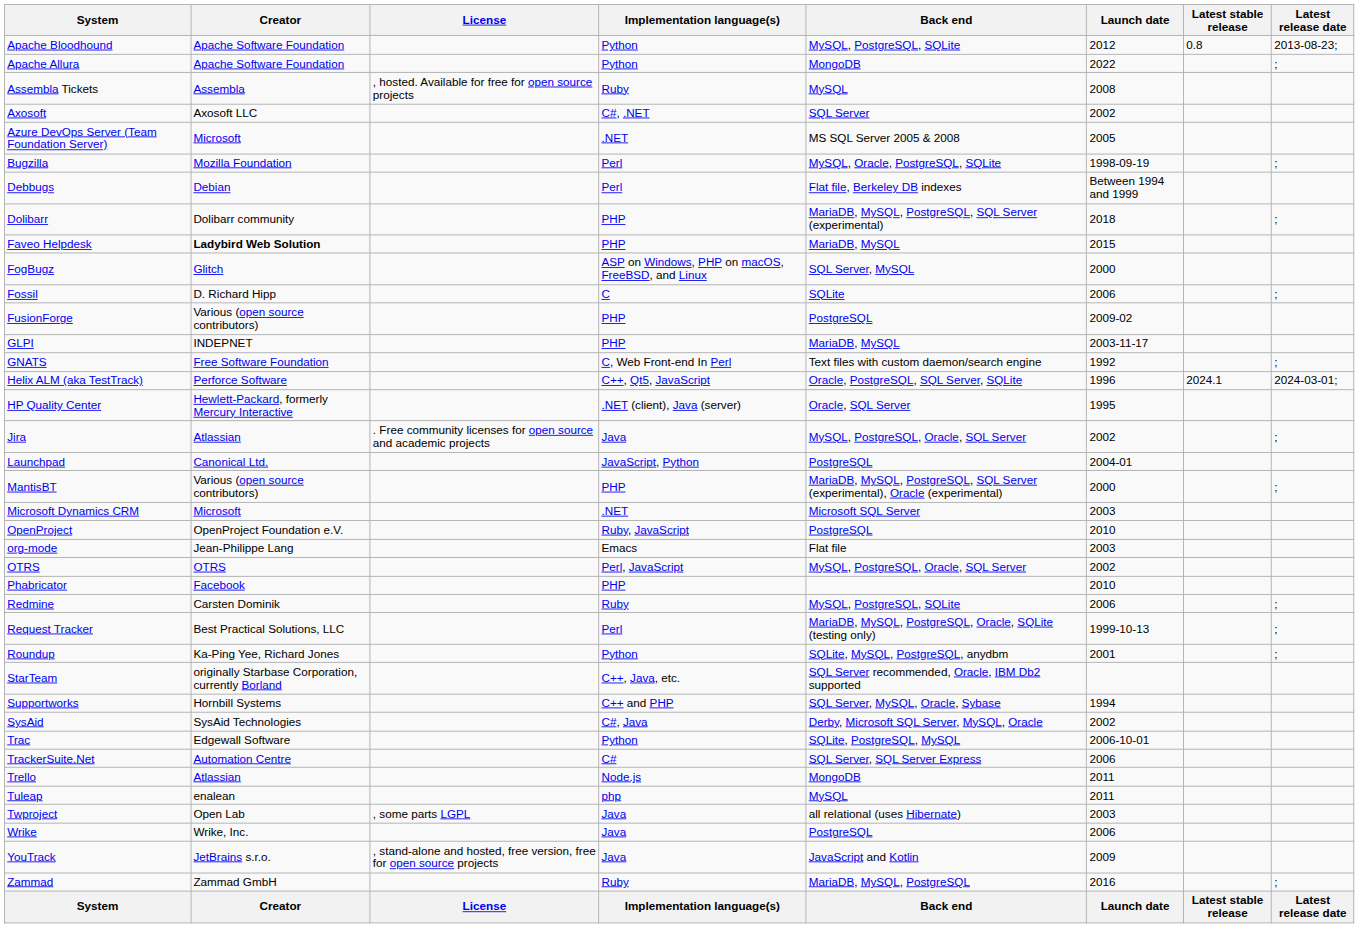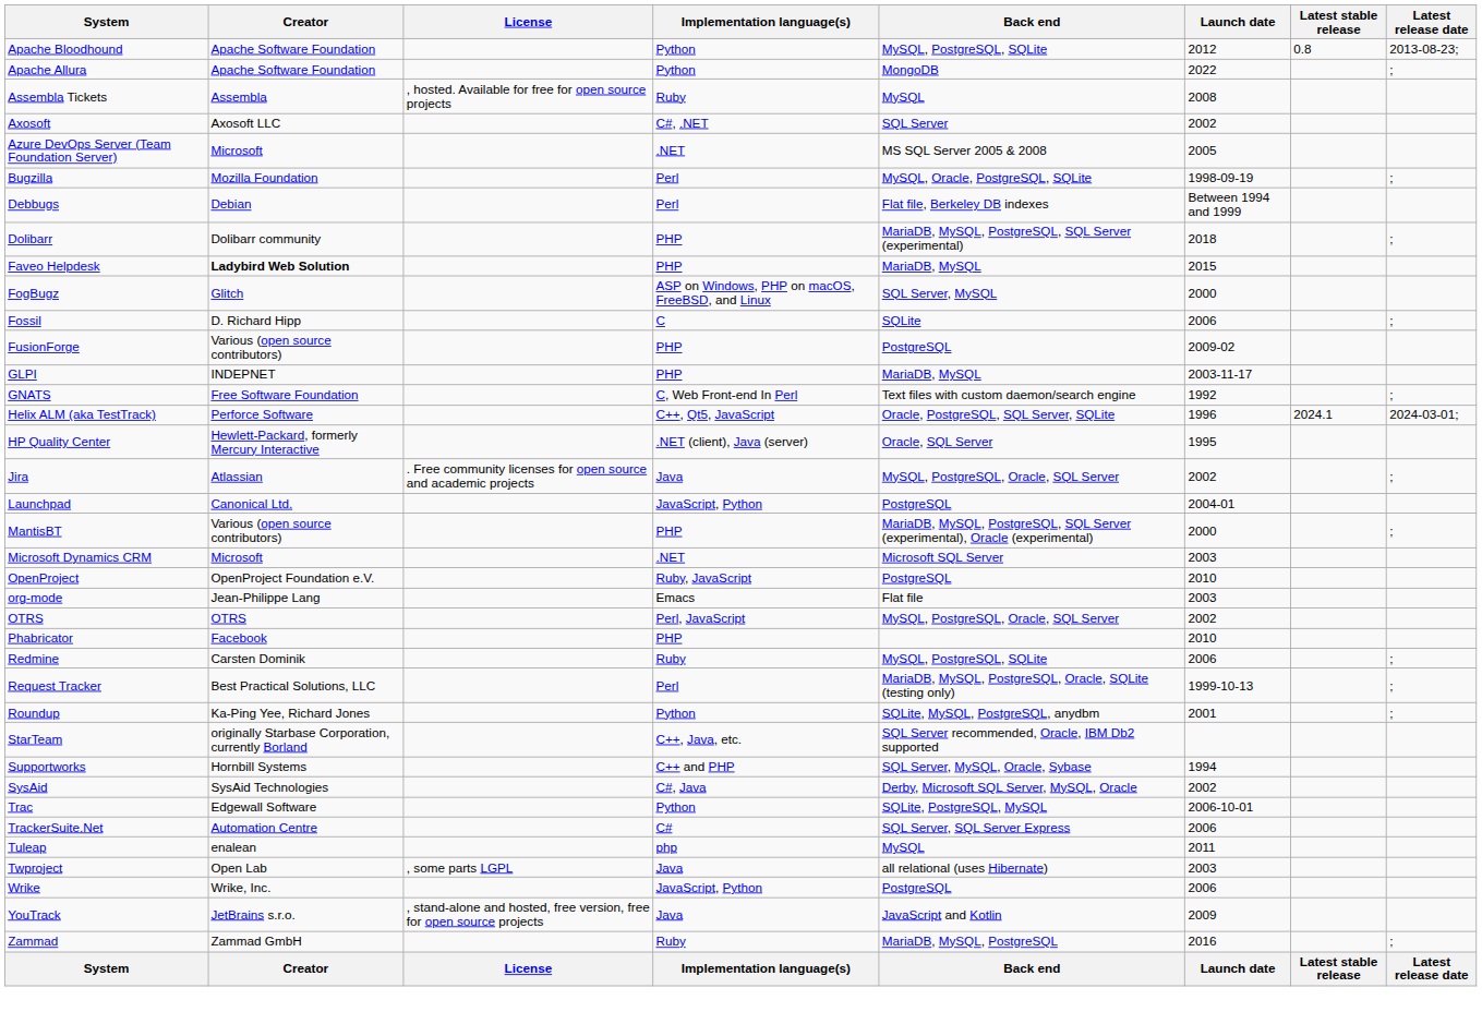- row: Trello | Atlassian | Node.js | MongoDB | 2011
Wrike | Implementation language(s): Java -> JavaScript, Python
